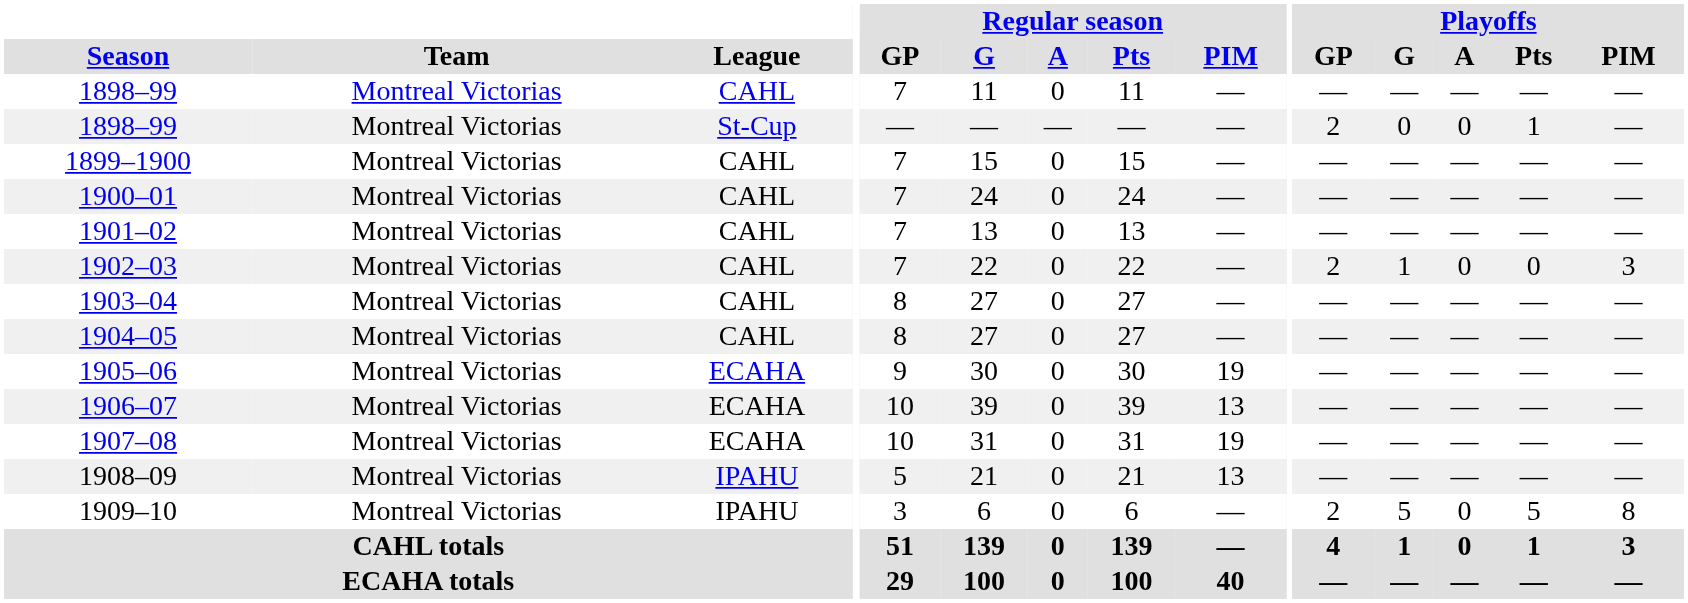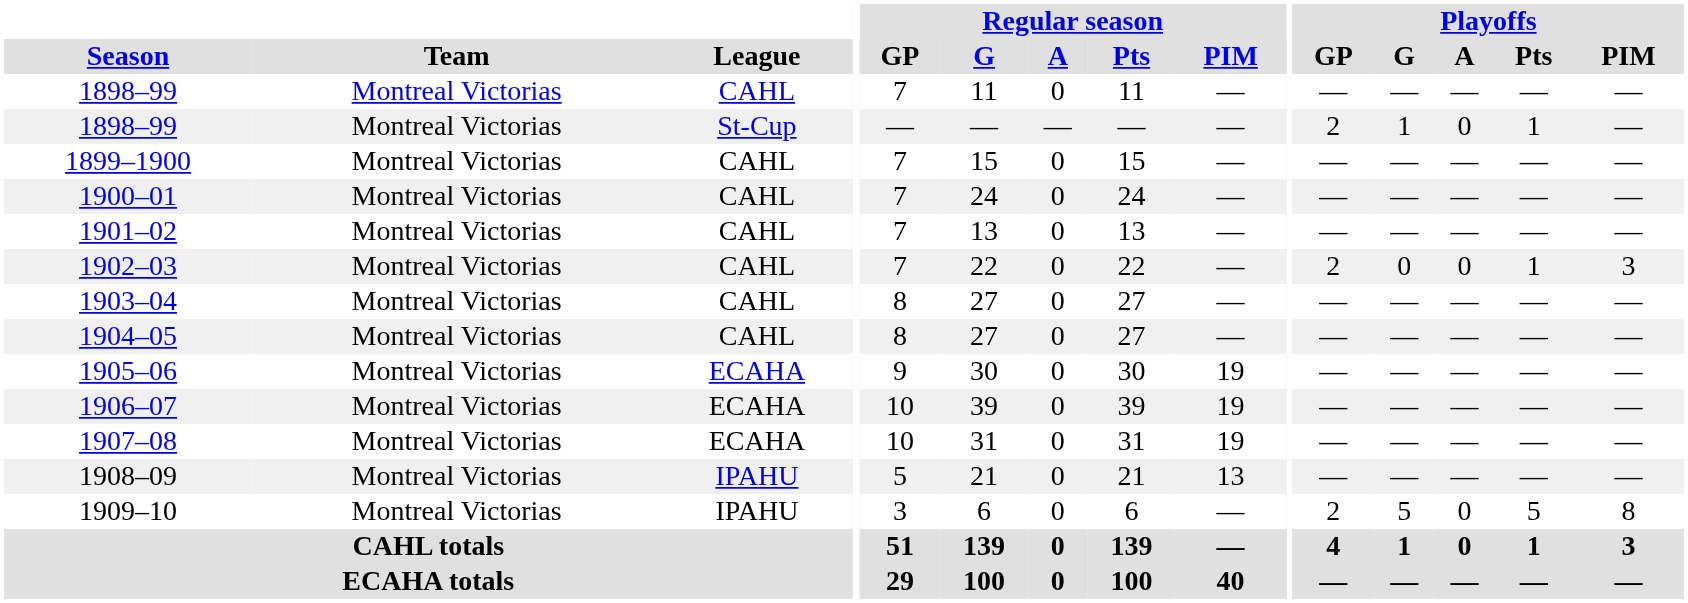1898–99 / St-Cup | Playoffs / G: 0 -> 1
1902–03 | Playoffs / G: 1 -> 0
1902–03 | Playoffs / Pts: 0 -> 1
1906–07 | Regular season / PIM: 13 -> 19
